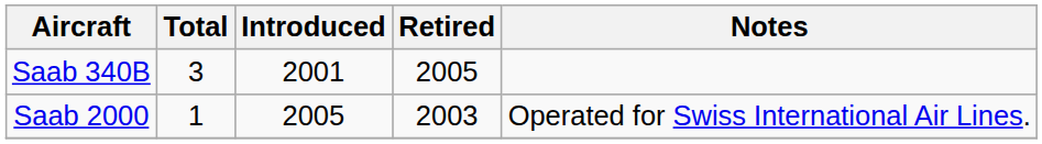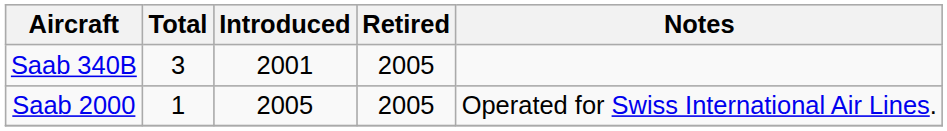Saab 2000 | Retired: 2003 -> 2005
